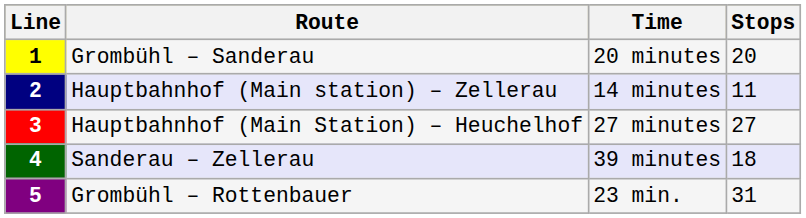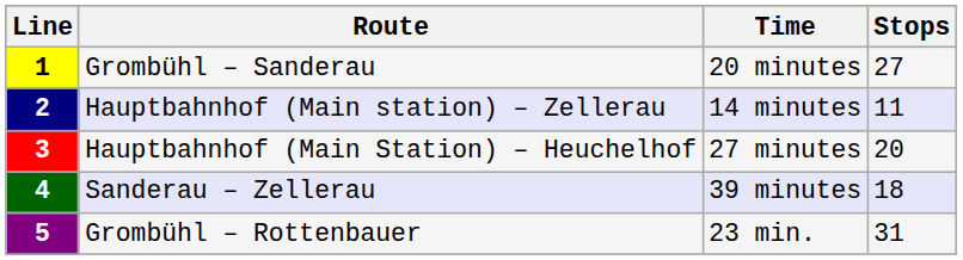Grombühl – Sanderau | Stops: 20 -> 27
Hauptbahnhof (Main Station) – Heuchelhof | Stops: 27 -> 20
